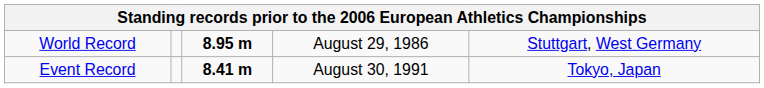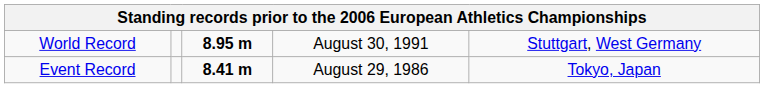World Record | column 4: August 29, 1986 -> August 30, 1991
Event Record | column 4: August 30, 1991 -> August 29, 1986
